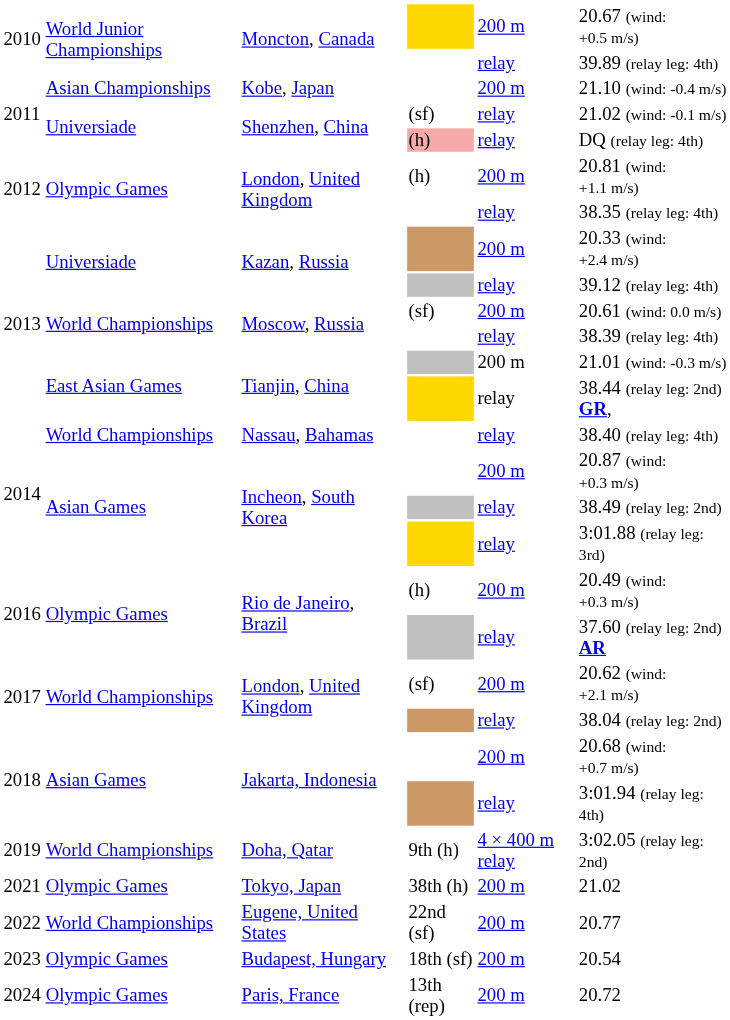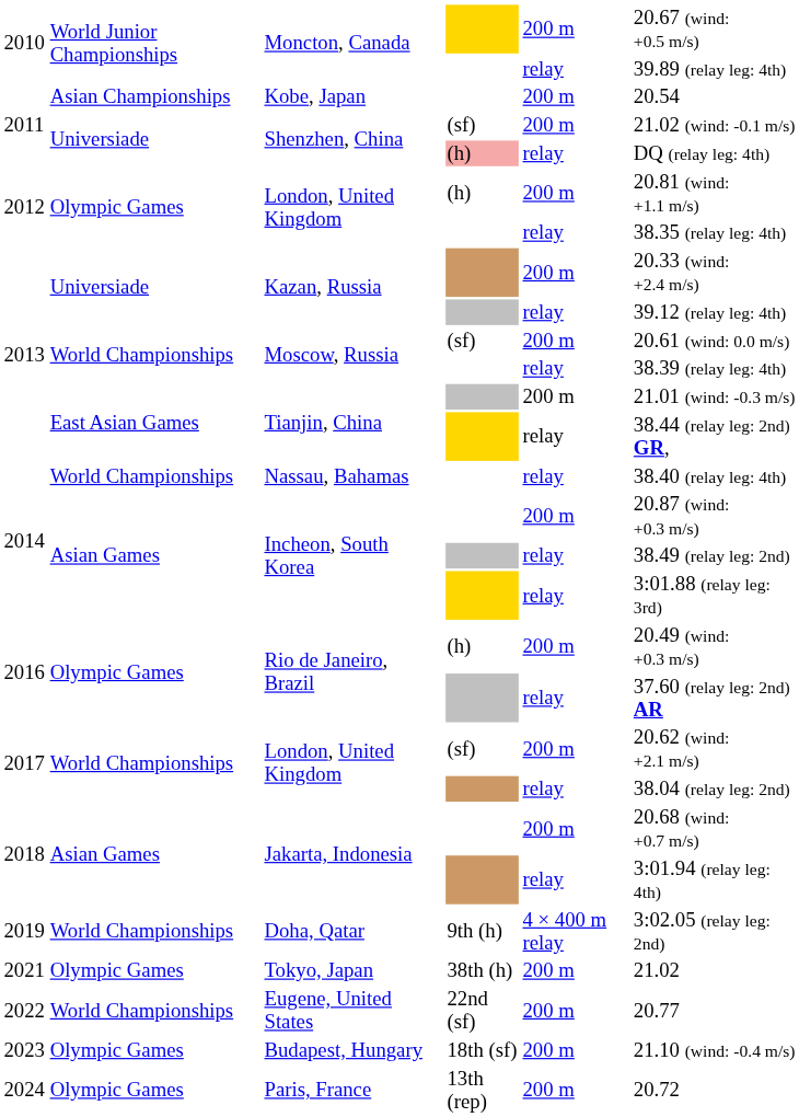Kobe, Japan | column 6: 21.10 (wind: -0.4 m/s) -> 20.54
Shenzhen, China / (sf) | column 5: relay -> 200 m
Budapest, Hungary | column 6: 20.54 -> 21.10 (wind: -0.4 m/s)
